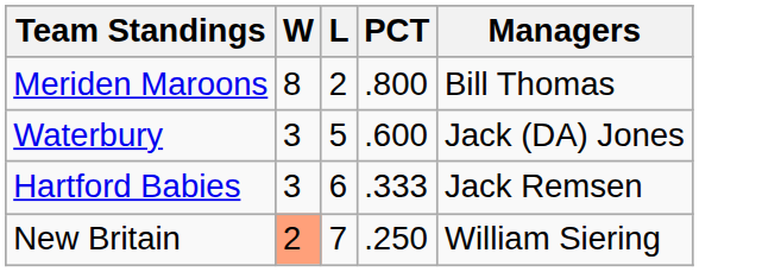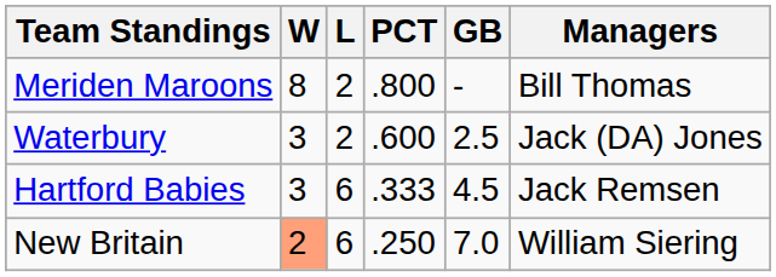+ column: GB | - | 2.5 | 4.5 | 7.0
Waterbury | L: 5 -> 2
New Britain | L: 7 -> 6
